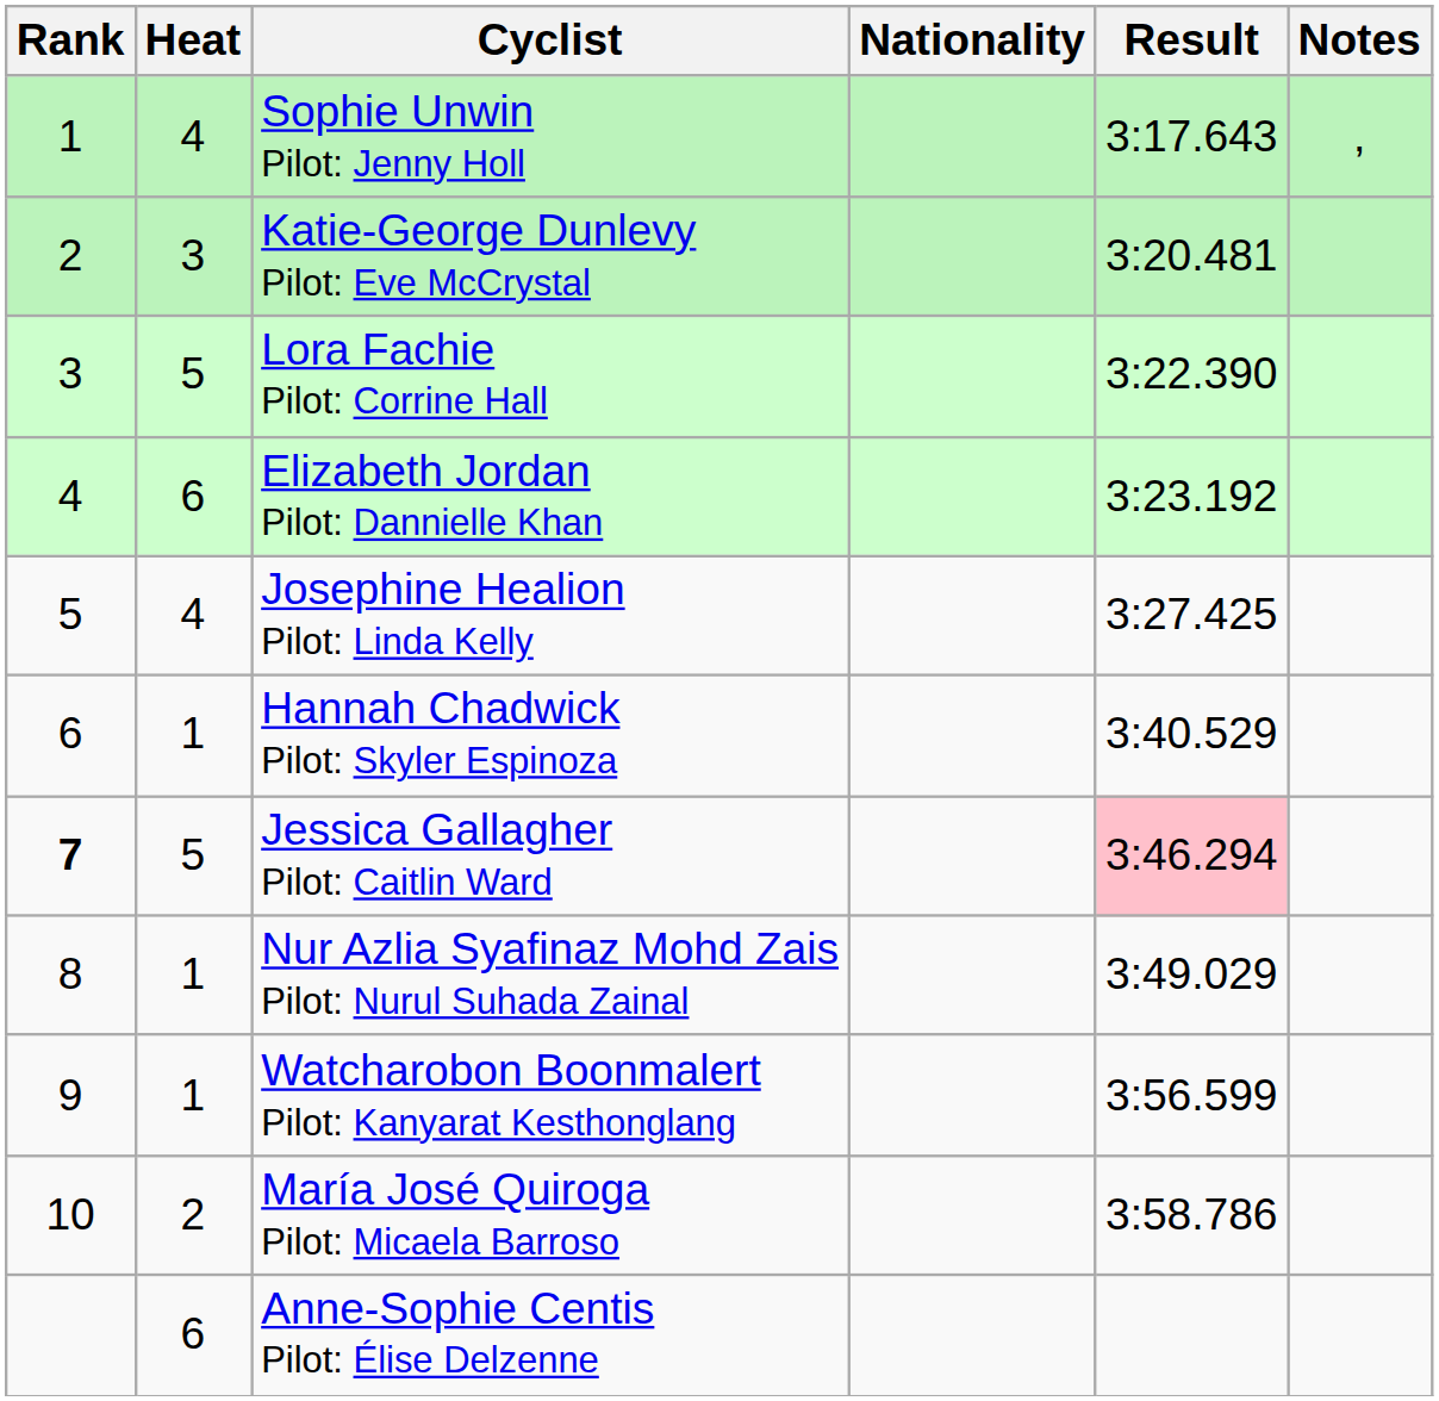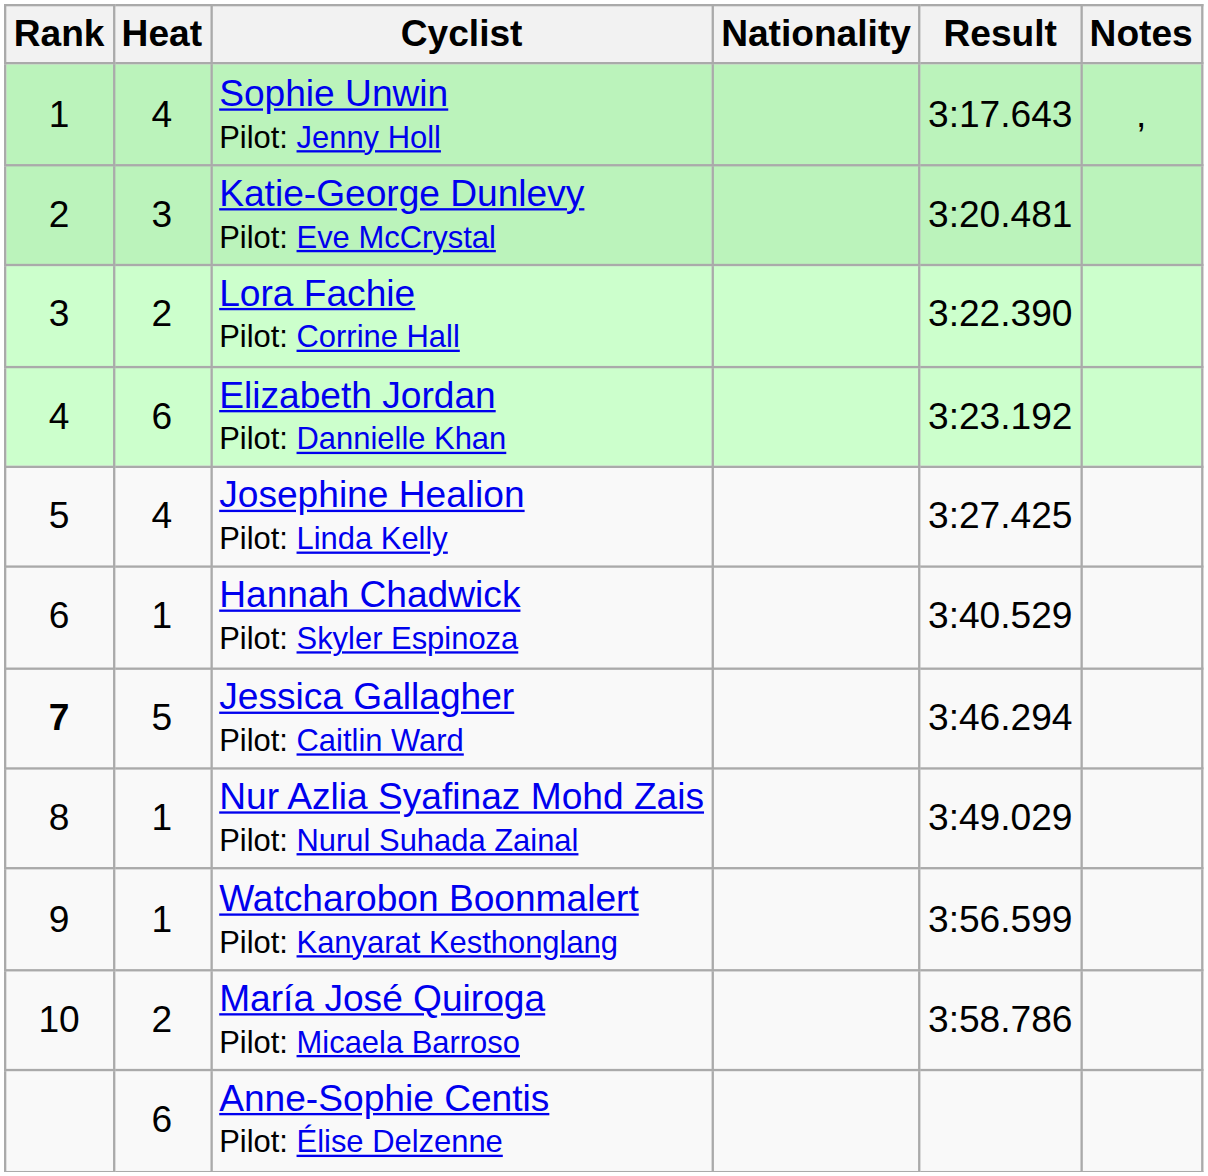Lora Fachie Pilot: Corrine Hall | Heat: 5 -> 2
Jessica Gallagher Pilot: Caitlin Ward | Result: pink background -> no background
